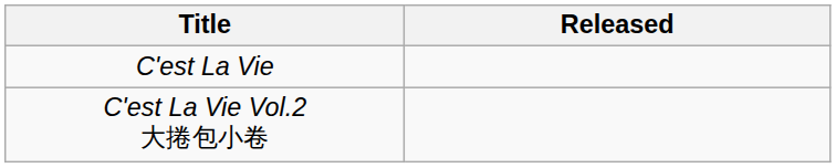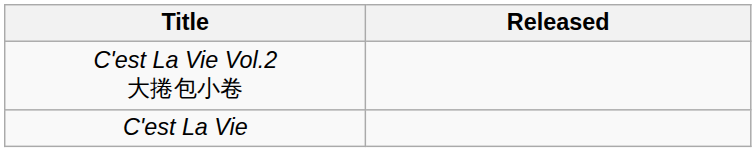rows swapped: C'est La Vie <-> C'est La Vie Vol.2 大捲包小卷
